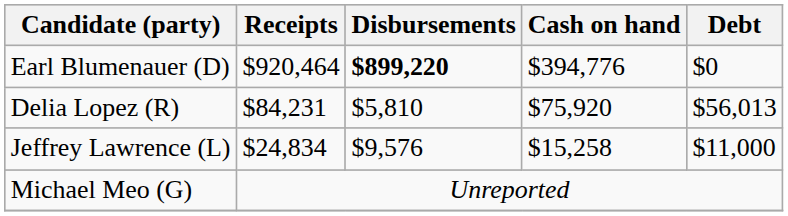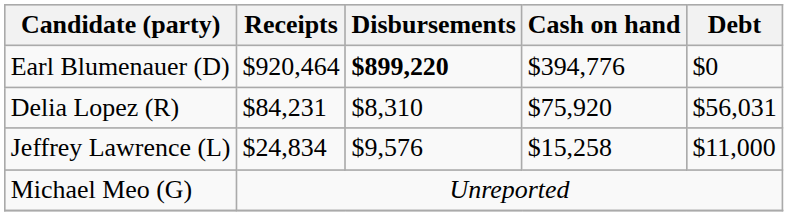Delia Lopez (R) | Disbursements: $5,810 -> $8,310
Delia Lopez (R) | Debt: $56,013 -> $56,031
